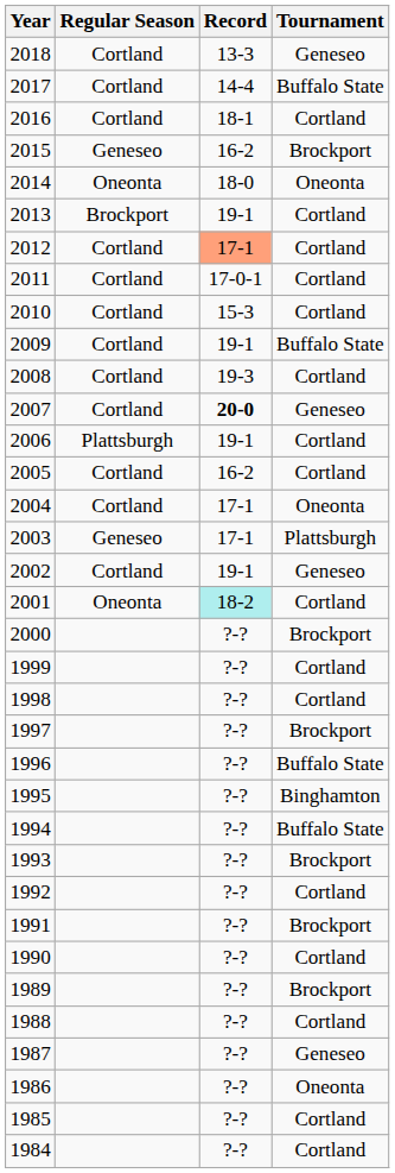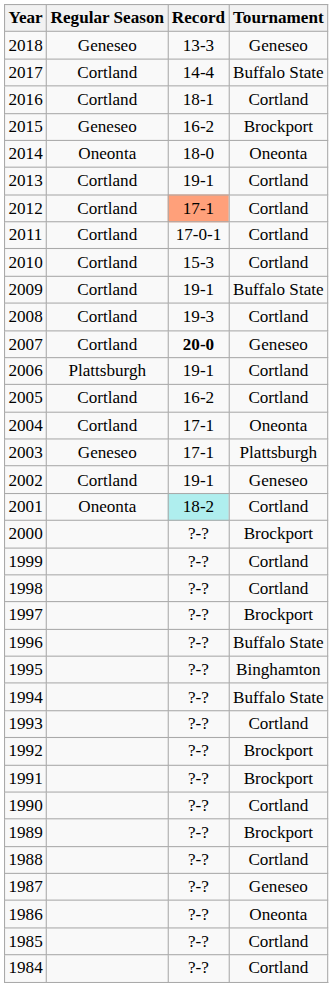2018 | Regular Season: Cortland -> Geneseo
2013 | Regular Season: Brockport -> Cortland
1993 | Tournament: Brockport -> Cortland
1992 | Tournament: Cortland -> Brockport
